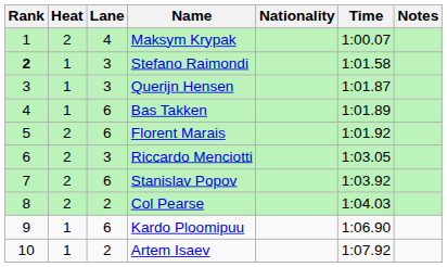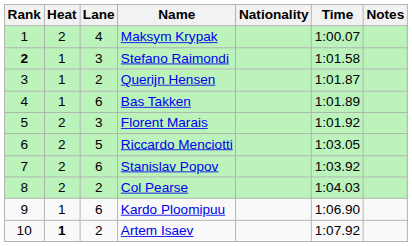Querijn Hensen | Lane: 3 -> 2
Florent Marais | Lane: 6 -> 3
Riccardo Menciotti | Lane: 3 -> 5
Artem Isaev | Heat: normal -> bold
